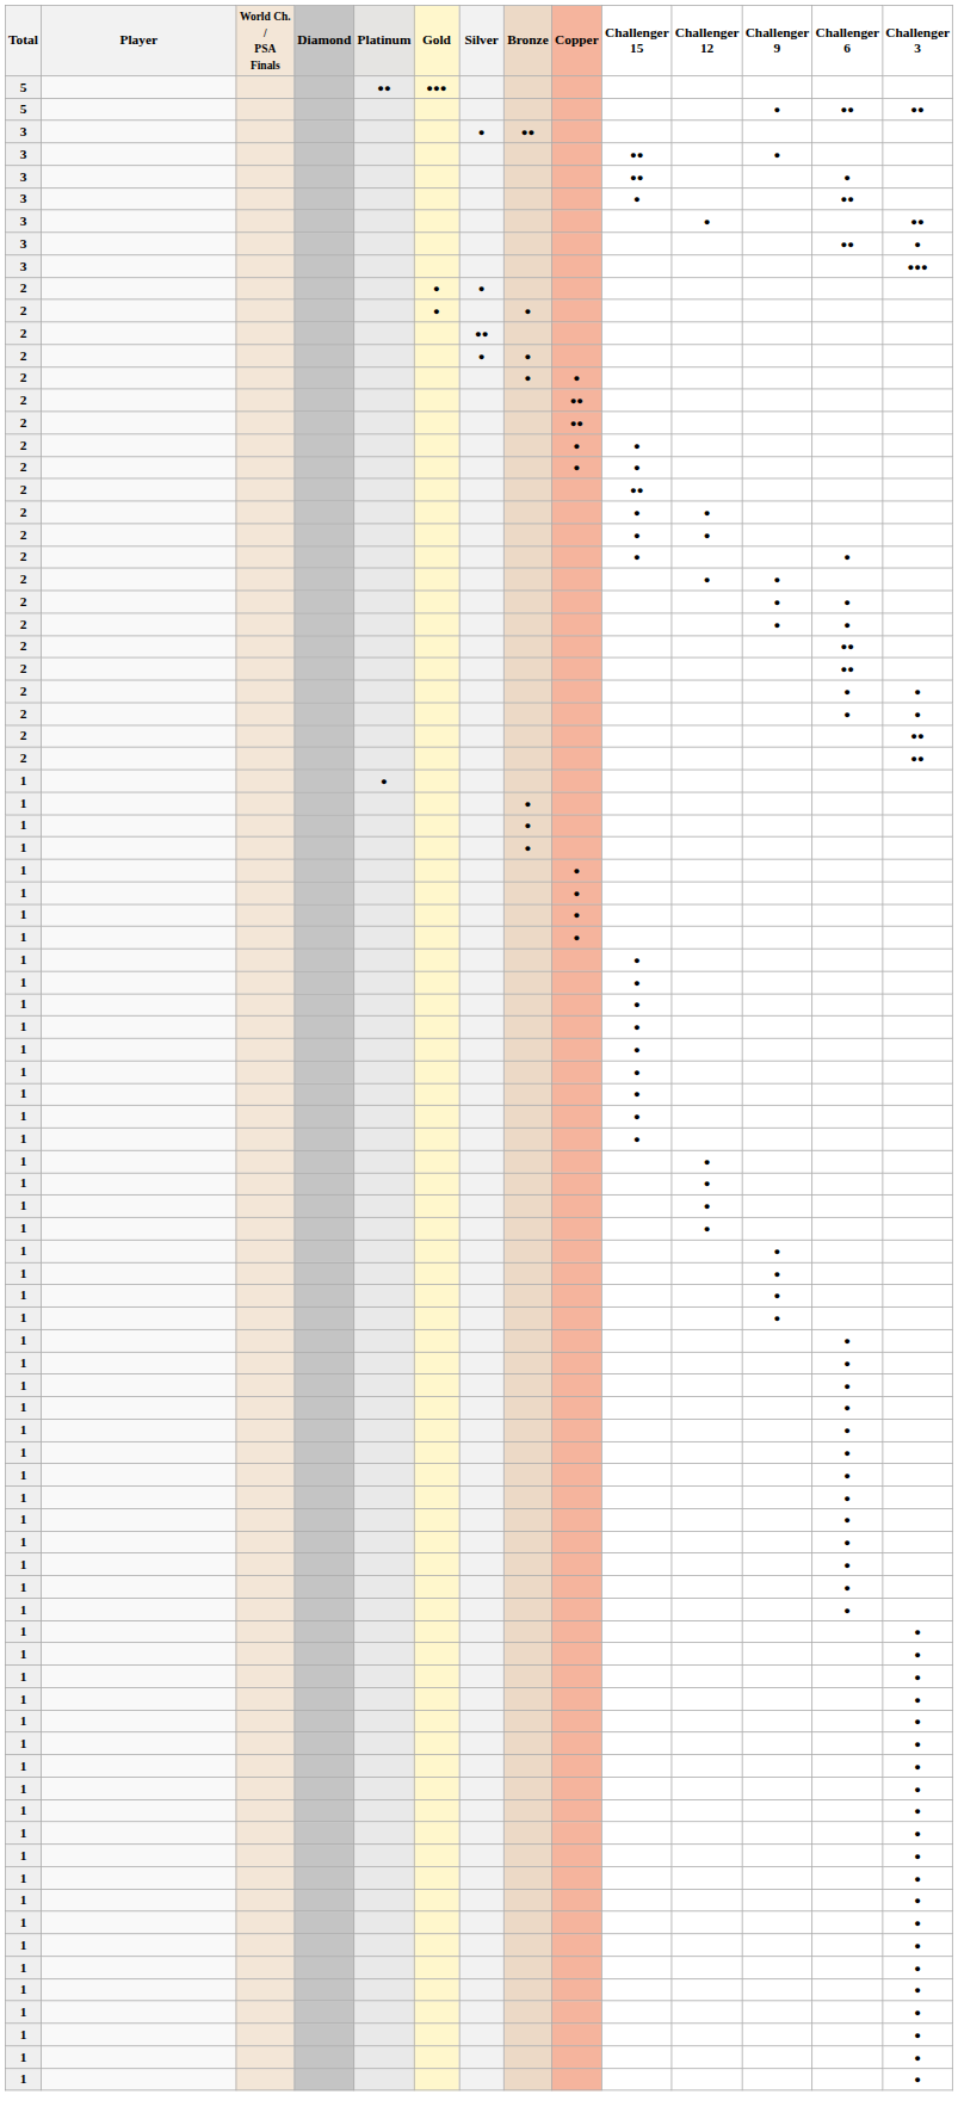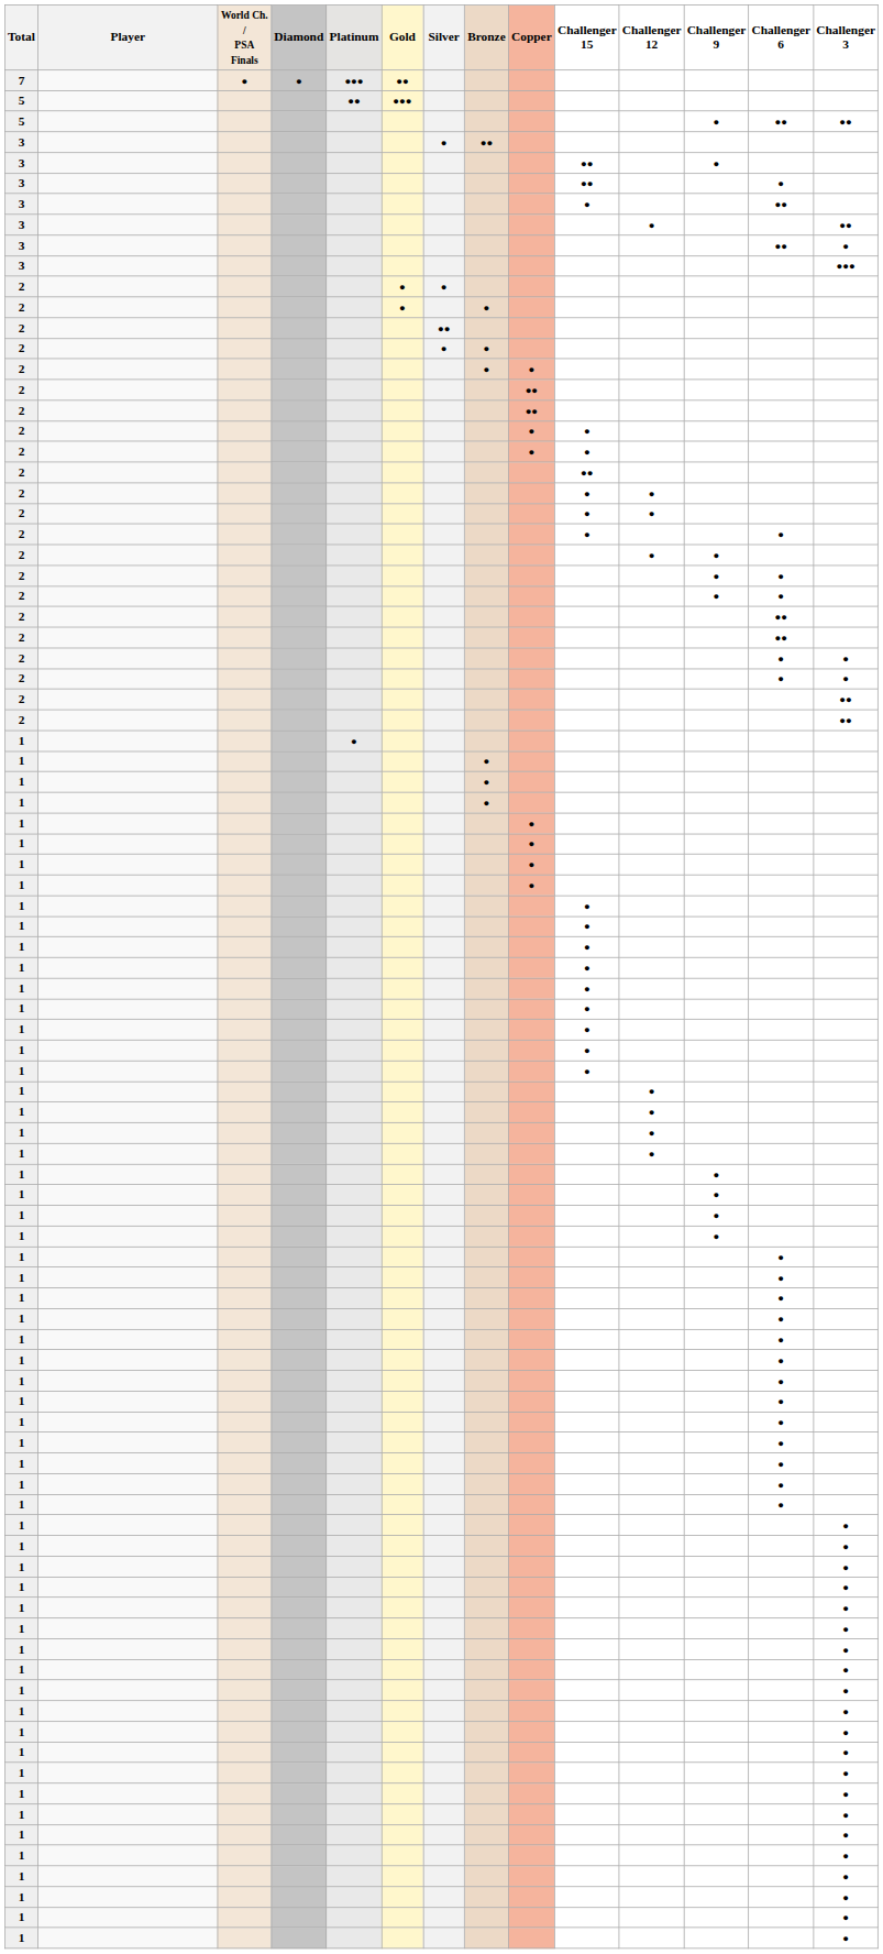+ row: 7 | ● | ● | ●●● | ●●
